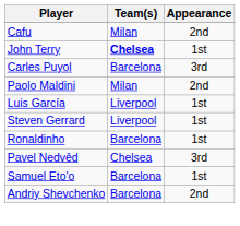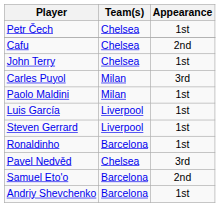+ row: Petr Čech | Chelsea | 1st
Cafu | Team(s): Milan -> Chelsea
John Terry | Team(s): bold -> normal
Carles Puyol | Team(s): Barcelona -> Milan
Paolo Maldini | Appearance: 2nd -> 1st
Samuel Eto'o | Appearance: 1st -> 2nd
Andriy Shevchenko | Appearance: 2nd -> 1st
